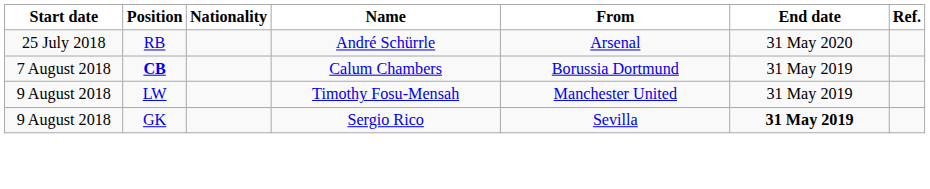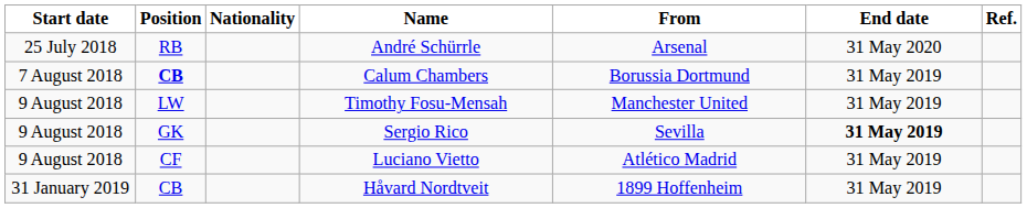+ row: 9 August 2018 | CF | Luciano Vietto | Atlético Madrid | 31 May 2019
+ row: 31 January 2019 | CB | Håvard Nordtveit | 1899 Hoffenheim | 31 May 2019
